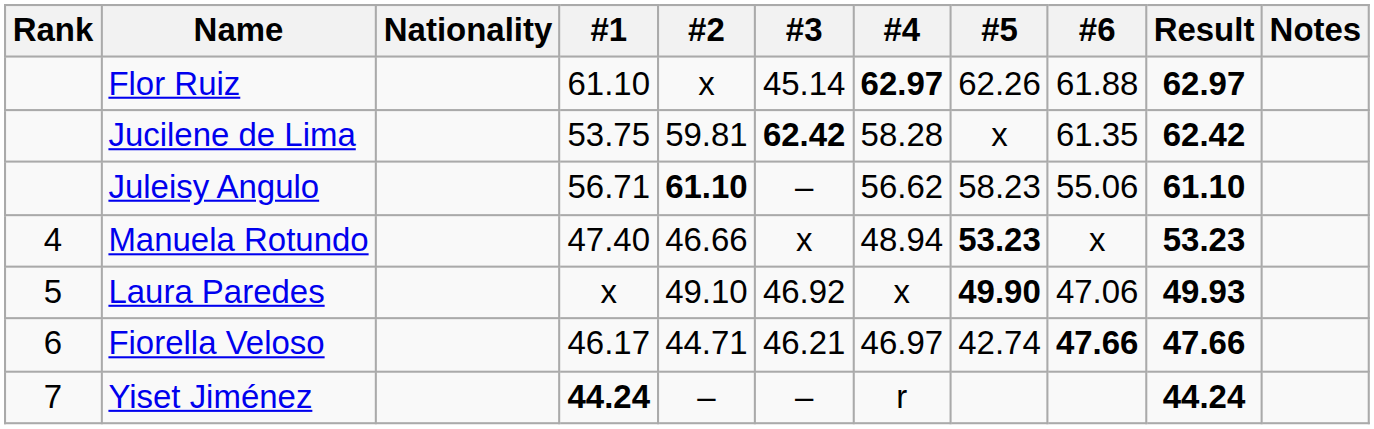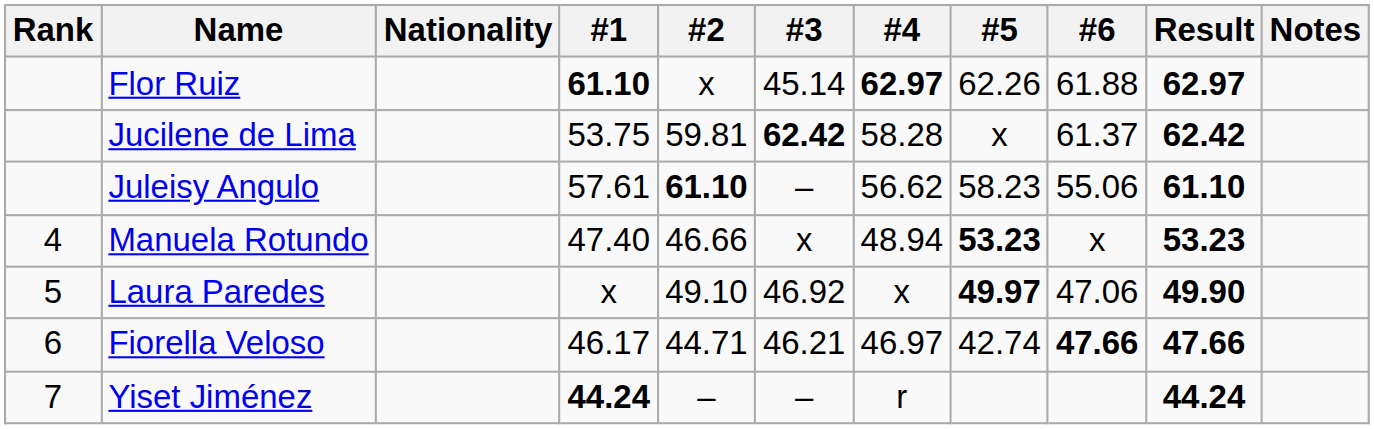Flor Ruiz | #1: normal -> bold
Jucilene de Lima | #6: 61.35 -> 61.37
Juleisy Angulo | #1: 56.71 -> 57.61
Laura Paredes | #5: 49.90 -> 49.97
Laura Paredes | Result: 49.93 -> 49.90
